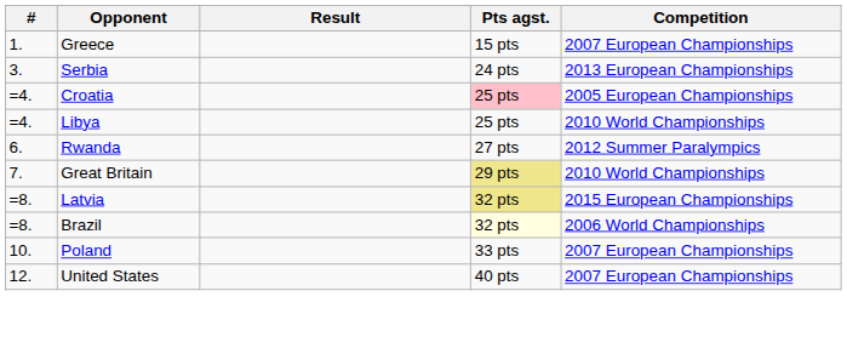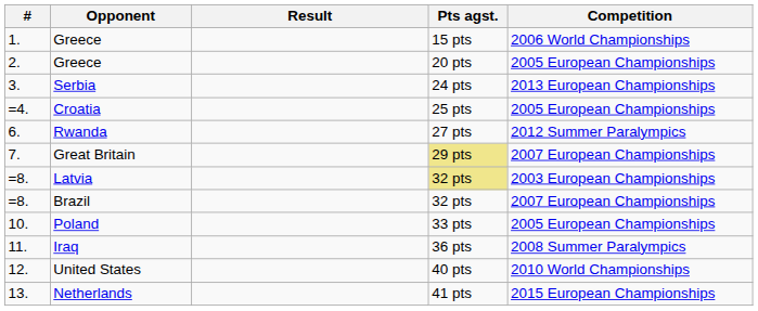1. / Greece | Competition: 2007 European Championships -> 2006 World Championships
+ row: 2. | Greece | 20 pts | 2005 European Championships
Croatia | Pts agst.: pink background -> no background
- row: =4. | Libya | 25 pts | 2010 World Championships
Great Britain | Competition: 2010 World Championships -> 2007 European Championships
Latvia | Competition: 2015 European Championships -> 2003 European Championships
Brazil | Pts agst.: lightyellow background -> no background
Brazil | Competition: 2006 World Championships -> 2007 European Championships
Poland | Competition: 2007 European Championships -> 2005 European Championships
+ row: 11. | Iraq | 36 pts | 2008 Summer Paralympics
United States | Competition: 2007 European Championships -> 2010 World Championships
+ row: 13. | Netherlands | 41 pts | 2015 European Championships
